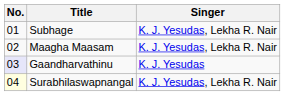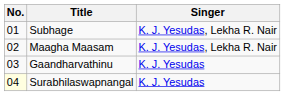Gaandharvathinu | No.: lavender background -> no background
Surabhilaswapnangal | Singer: K. J. Yesudas, Lekha R. Nair -> K. J. Yesudas
